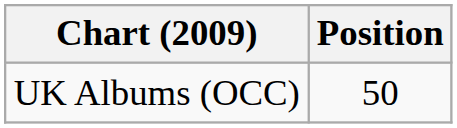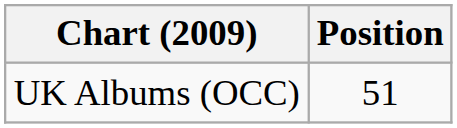UK Albums (OCC) | Position: 50 -> 51
